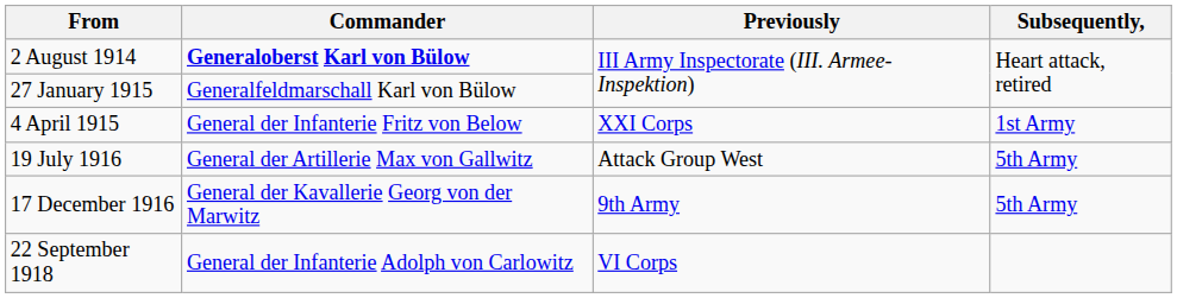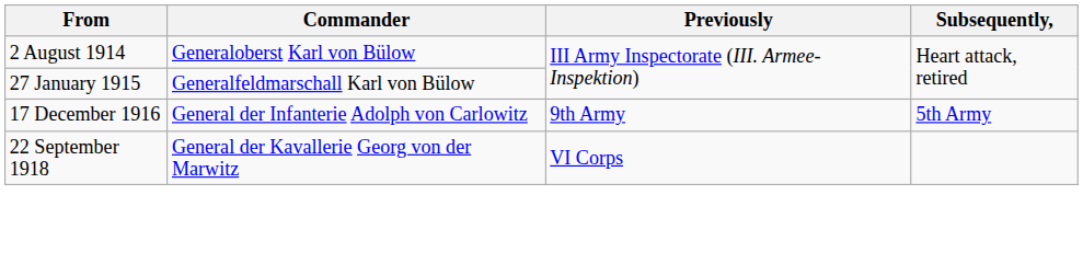2 August 1914 | Commander: bold -> normal
- row: 4 April 1915 | General der Infanterie Fritz von Below | XXI Corps | 1st Army
- row: 19 July 1916 | General der Artillerie Max von Gallwitz | Attack Group West | 5th Army
17 December 1916 | Commander: General der Kavallerie Georg von der Marwitz -> General der Infanterie Adolph von Carlowitz
22 September 1918 | Commander: General der Infanterie Adolph von Carlowitz -> General der Kavallerie Georg von der Marwitz
